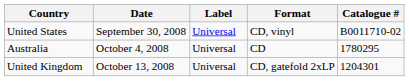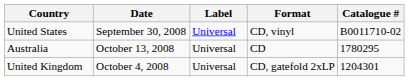Australia | Date: October 4, 2008 -> October 13, 2008
United Kingdom | Date: October 13, 2008 -> October 4, 2008
